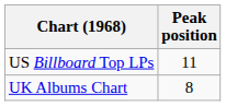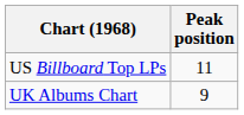UK Albums Chart | Peak position: 8 -> 9
